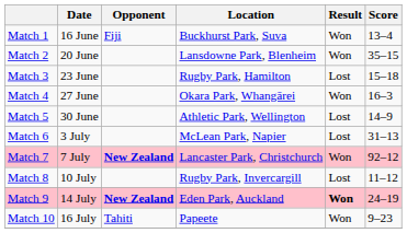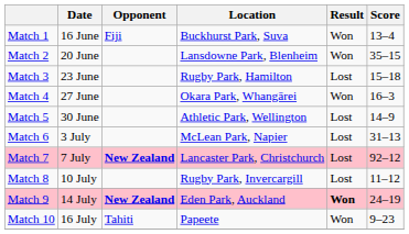Match 7 | Result: Won -> Lost
